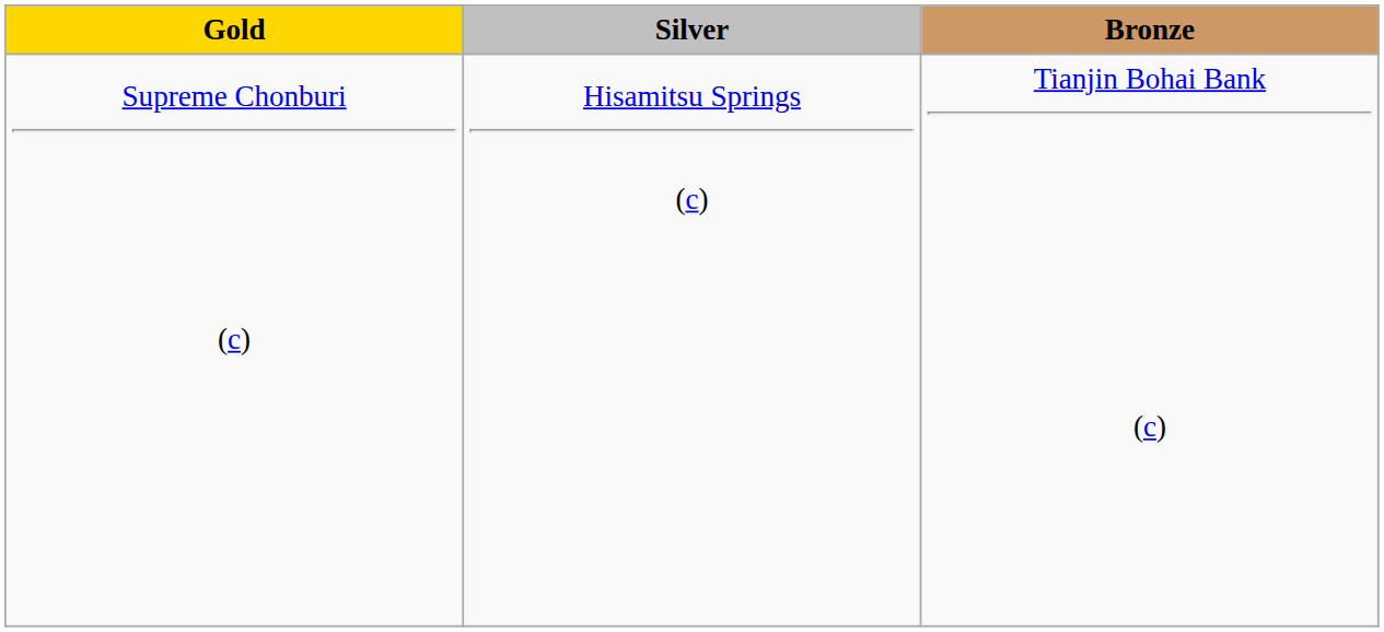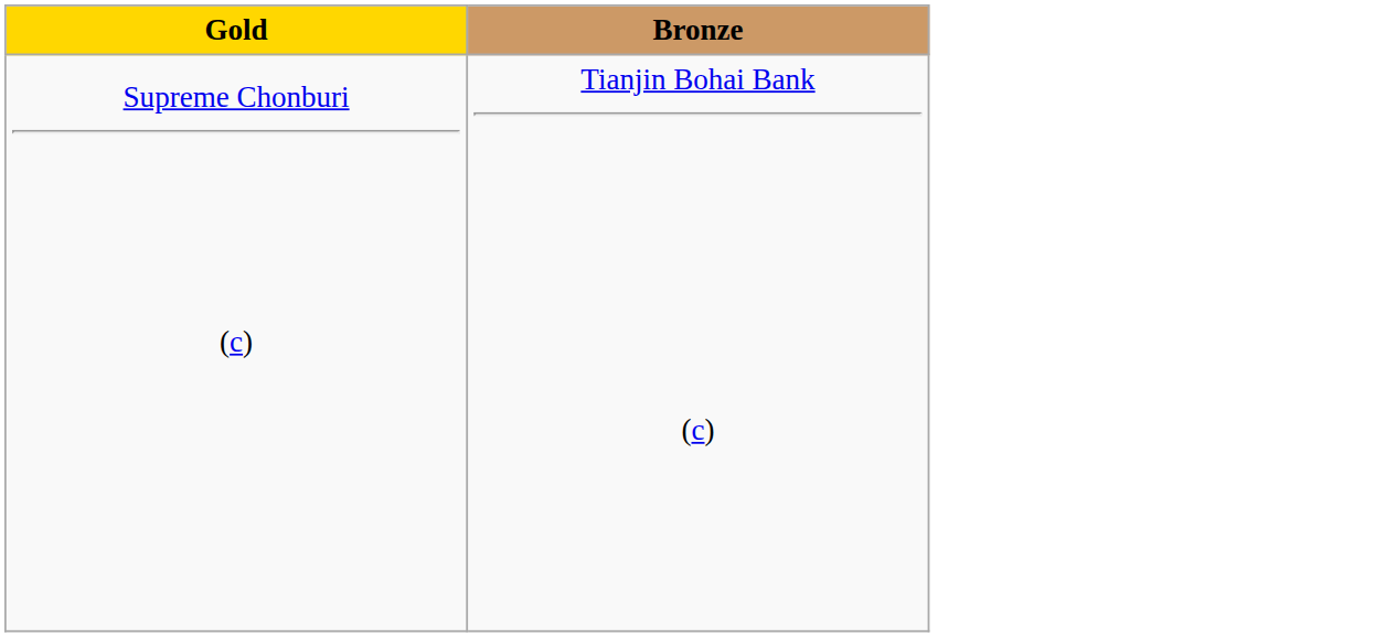- column: Silver | Hisamitsu Springs (c)
